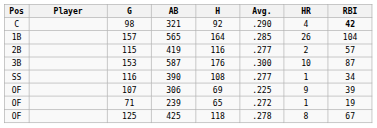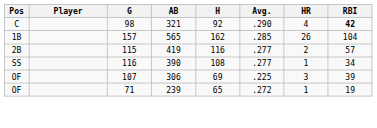157 | H: 164 -> 162
- row: 3B | 153 | 587 | 176 | .300 | 10 | 87
107 | HR: 9 -> 3
- row: OF | 125 | 425 | 118 | .278 | 8 | 67
